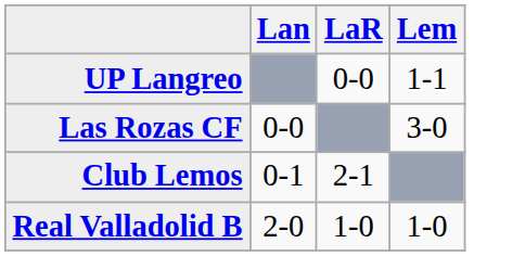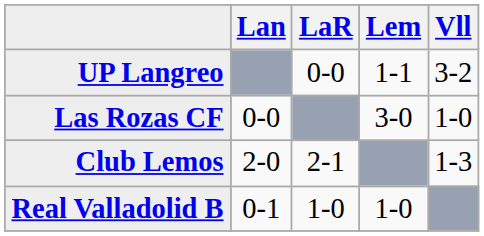+ column: Vll | 3-2 | 1-0 | 1-3
Club Lemos | Lan: 0-1 -> 2-0
Real Valladolid B | Lan: 2-0 -> 0-1
